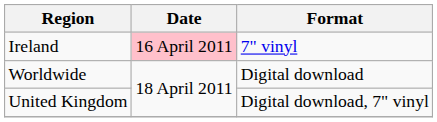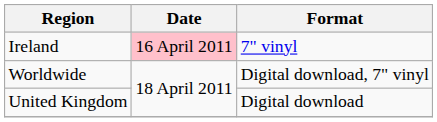Worldwide | Format: Digital download -> Digital download, 7" vinyl
United Kingdom | Format: Digital download, 7" vinyl -> Digital download
